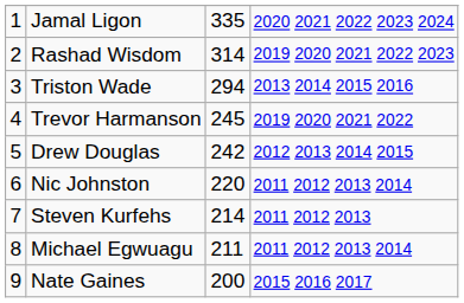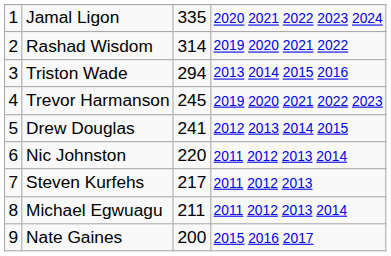Rashad Wisdom | column 4: 2019 2020 2021 2022 2023 -> 2019 2020 2021 2022
Trevor Harmanson | column 4: 2019 2020 2021 2022 -> 2019 2020 2021 2022 2023
Drew Douglas | column 3: 242 -> 241
Steven Kurfehs | column 3: 214 -> 217
